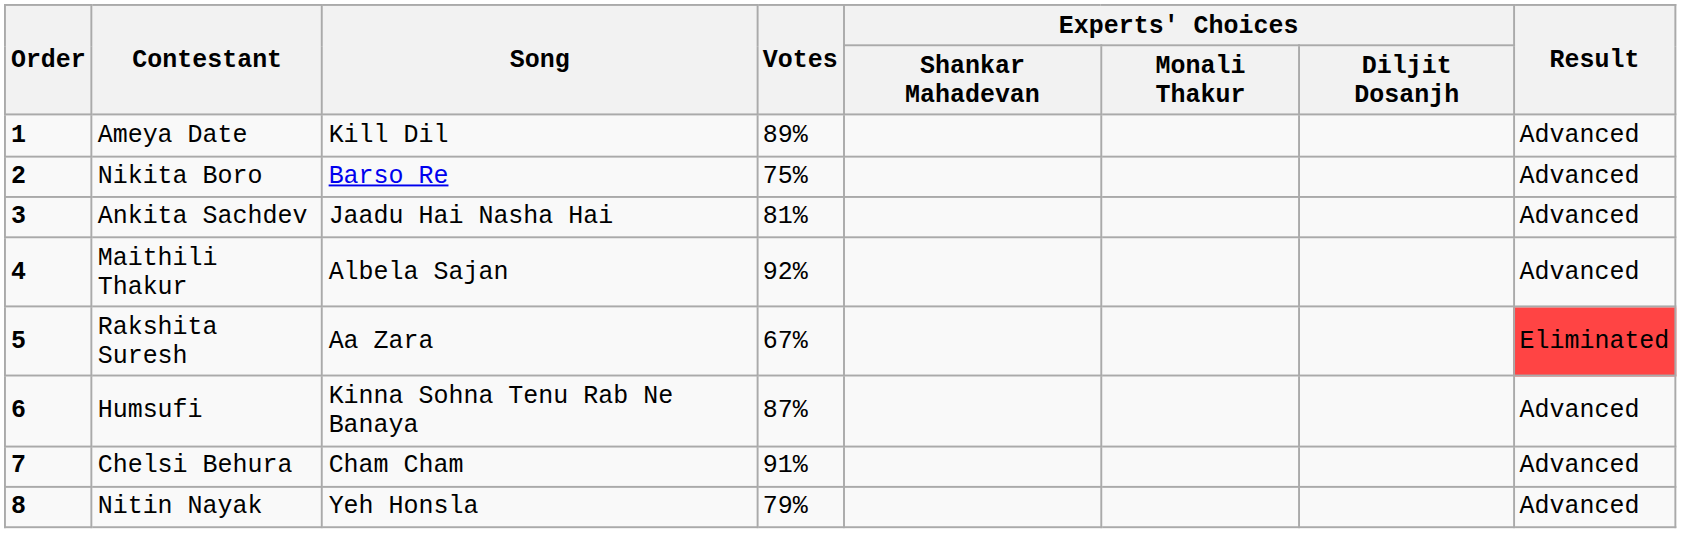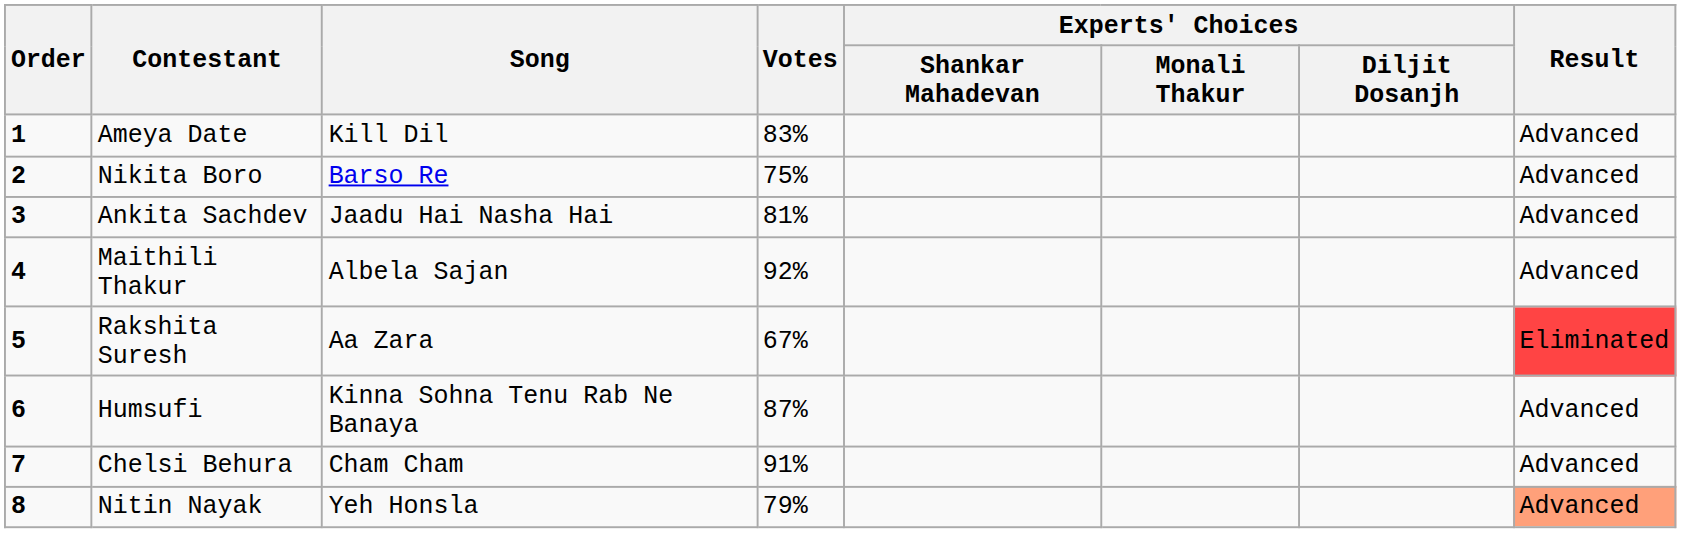Ameya Date | Votes: 89% -> 83%
Nitin Nayak | Result: no background -> lightsalmon background
